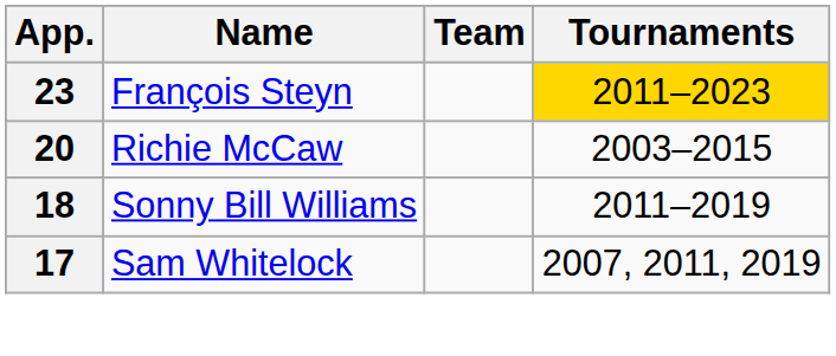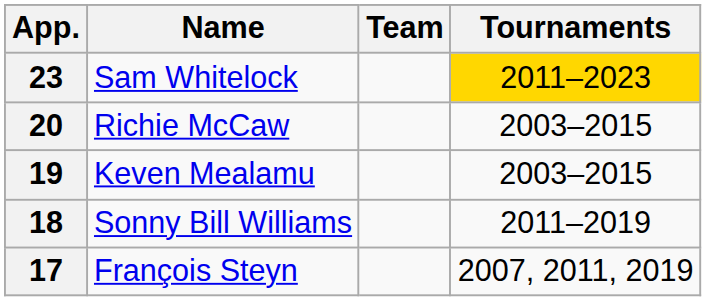23 | Name: François Steyn -> Sam Whitelock
+ row: 19 | Keven Mealamu | 2003–2015
17 | Name: Sam Whitelock -> François Steyn
